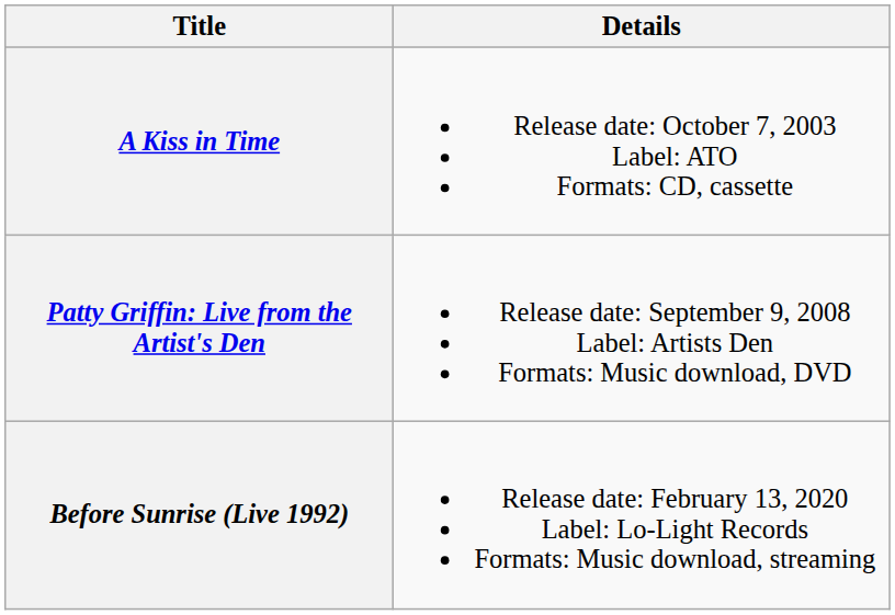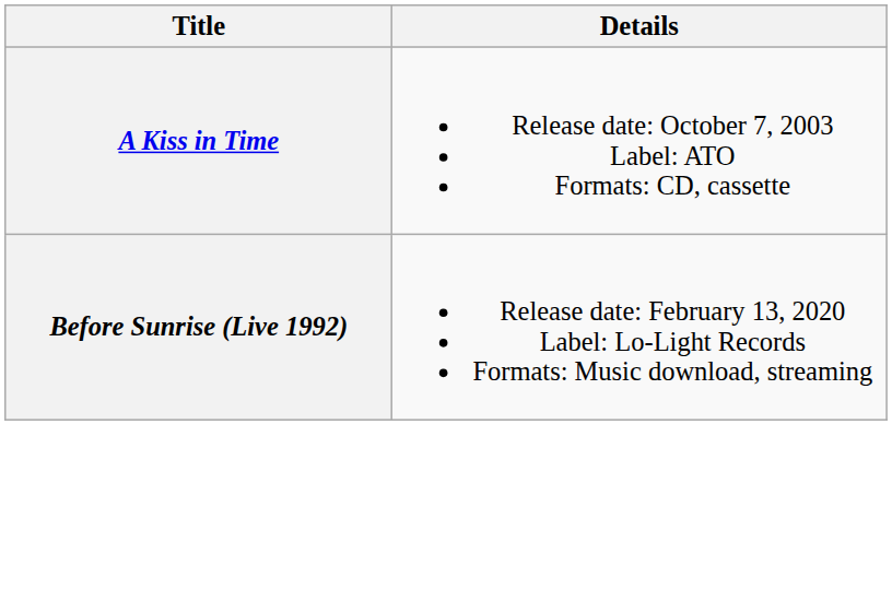- row: Patty Griffin: Live from the Artist's Den | Release date: September 9, 2008 Label: Artists Den Formats: Music download, DVD
